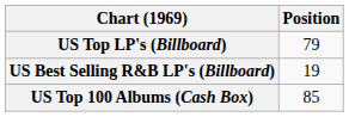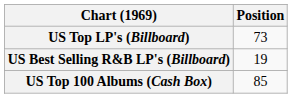US Top LP's (Billboard) | Position: 79 -> 73
